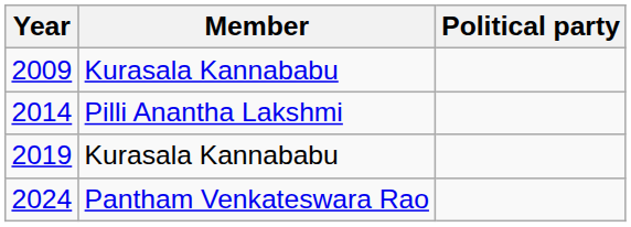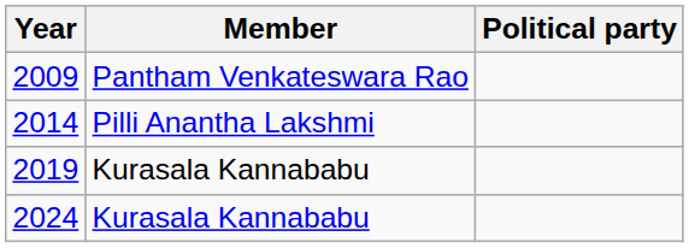2009 | Member: Kurasala Kannababu -> Pantham Venkateswara Rao
2024 | Member: Pantham Venkateswara Rao -> Kurasala Kannababu
